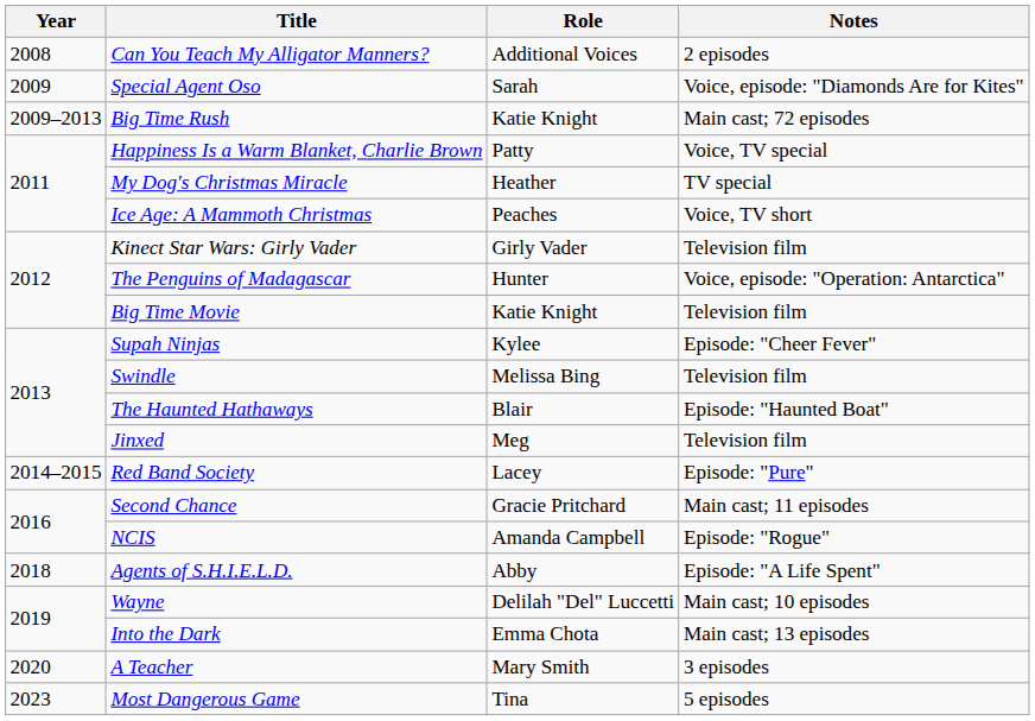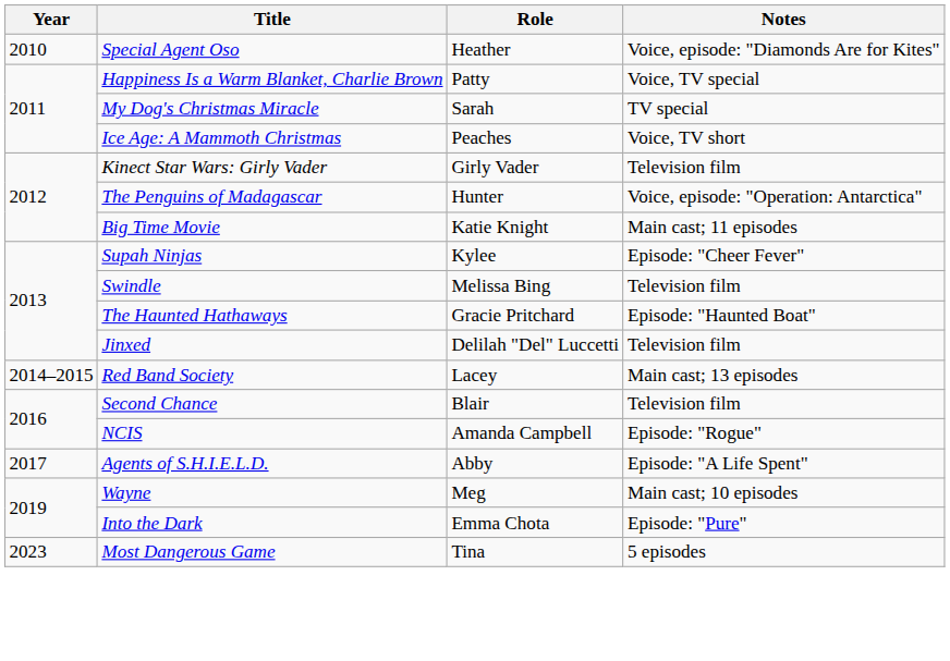- row: 2008 | Can You Teach My Alligator Manners? | Additional Voices | 2 episodes
Special Agent Oso | Year: 2009 -> 2010
Special Agent Oso | Role: Sarah -> Heather
- row: 2009–2013 | Big Time Rush | Katie Knight | Main cast; 72 episodes
My Dog's Christmas Miracle | Role: Heather -> Sarah
Big Time Movie | Notes: Television film -> Main cast; 11 episodes
The Haunted Hathaways | Role: Blair -> Gracie Pritchard
Jinxed | Role: Meg -> Delilah "Del" Luccetti
Red Band Society | Notes: Episode: "Pure" -> Main cast; 13 episodes
Second Chance | Role: Gracie Pritchard -> Blair
Second Chance | Notes: Main cast; 11 episodes -> Television film
Agents of S.H.I.E.L.D. | Year: 2018 -> 2017
Wayne | Role: Delilah "Del" Luccetti -> Meg
Into the Dark | Notes: Main cast; 13 episodes -> Episode: "Pure"
- row: 2020 | A Teacher | Mary Smith | 3 episodes
